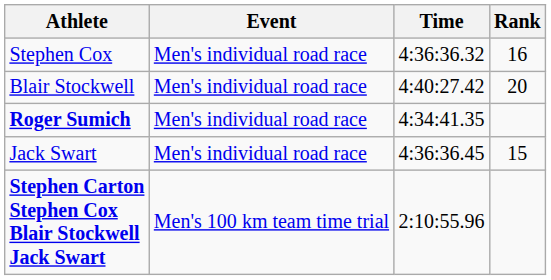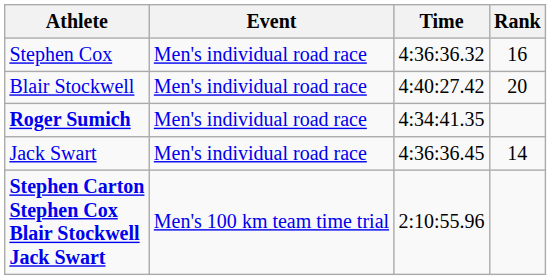Jack Swart | Rank: 15 -> 14
